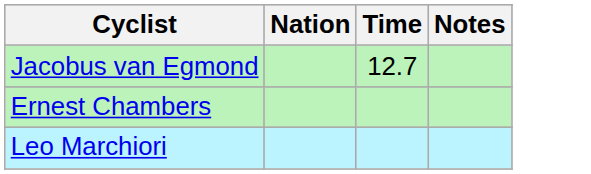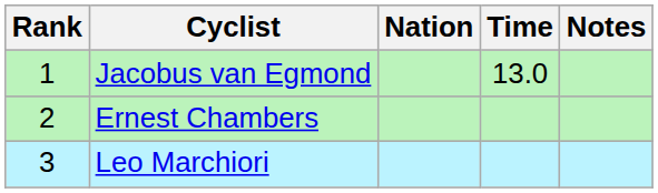+ column: Rank | 1 | 2 | 3
Jacobus van Egmond | Time: 12.7 -> 13.0
